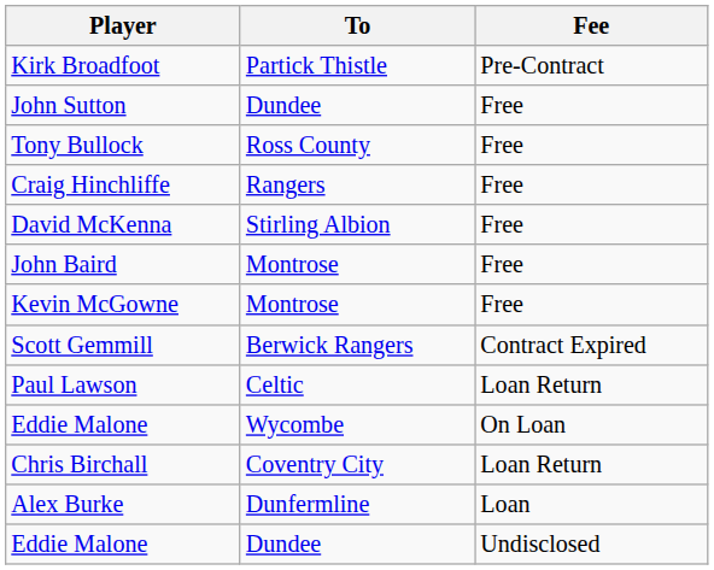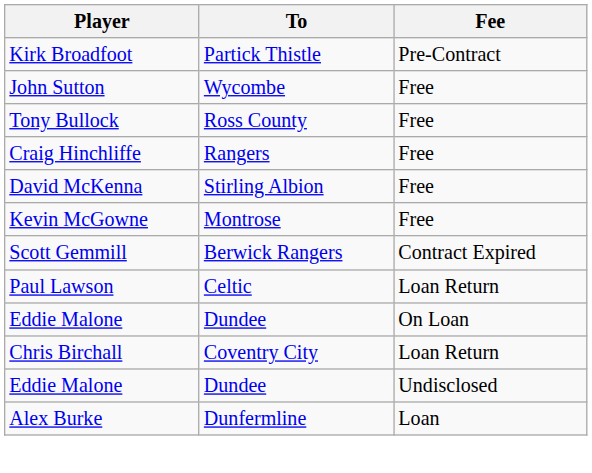John Sutton | To: Dundee -> Wycombe
- row: John Baird | Montrose | Free
Eddie Malone / On Loan | To: Wycombe -> Dundee
rows swapped: Eddie Malone / Undisclosed <-> Alex Burke
